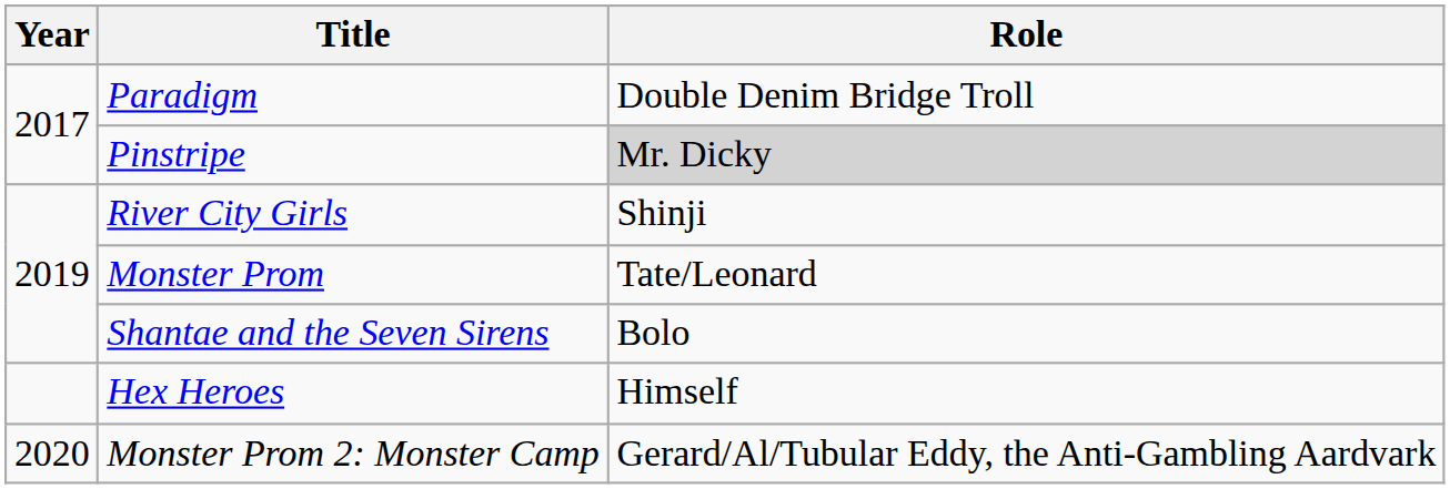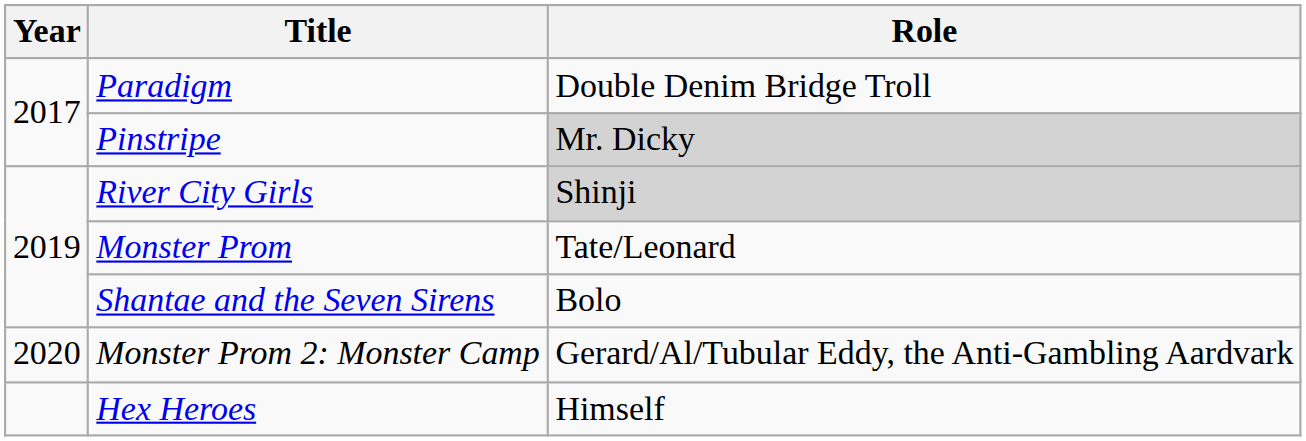River City Girls | Role: no background -> lightgrey background
rows swapped: Monster Prom 2: Monster Camp <-> Hex Heroes
